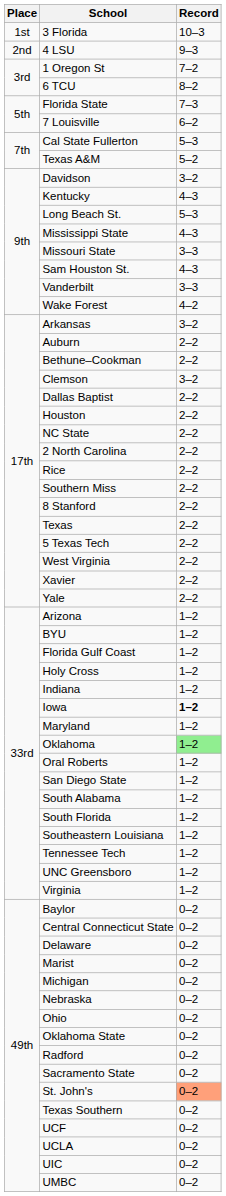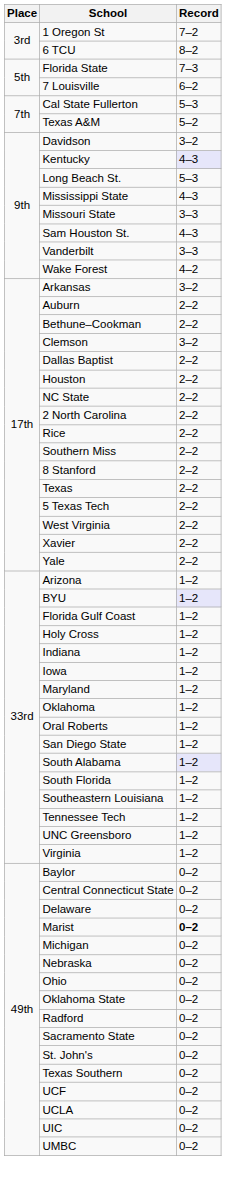- row: 1st | 3 Florida | 10–3
- row: 2nd | 4 LSU | 9–3
Kentucky | Record: no background -> lavender background
BYU | Record: no background -> lavender background
Iowa | Record: bold -> normal
Oklahoma | Record: lightgreen background -> no background
South Alabama | Record: no background -> lavender background
Marist | Record: normal -> bold
St. John's | Record: lightsalmon background -> no background
